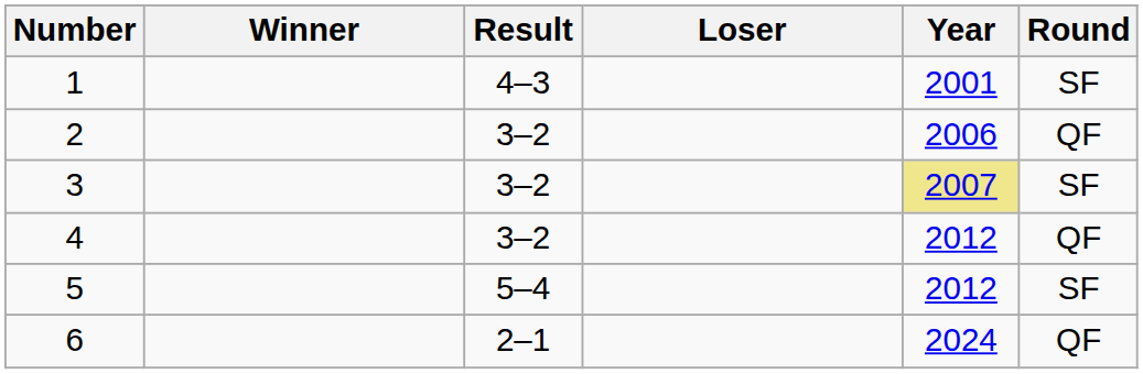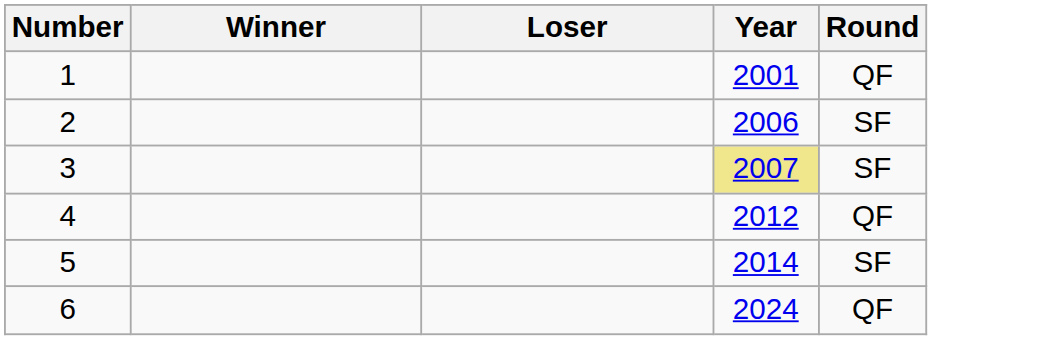- column: Result | 4–3 | 3–2 | 3–2 | 3–2 | 5–4 | 2–1
1 | Round: SF -> QF
2 | Round: QF -> SF
5 | Year: 2012 -> 2014
